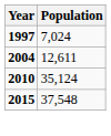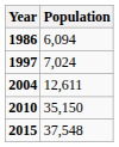+ row: 1986 | 6,094
2010 | Population: 35,124 -> 35,150
